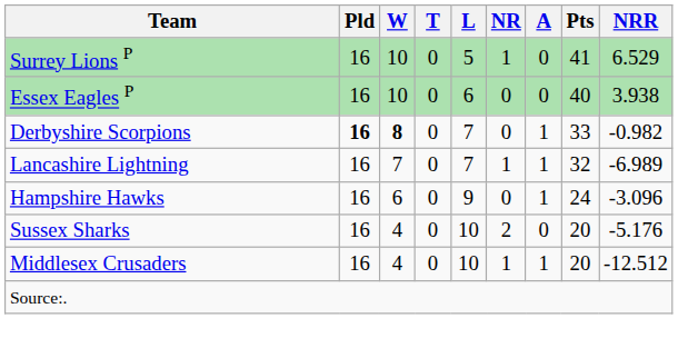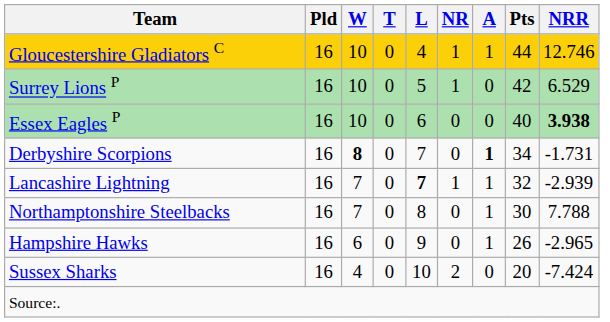+ row: Gloucestershire Gladiators C | 16 | 10 | 0 | 4 | 1 | 1 | 44 | 12.746
Surrey Lions P | Pts: 41 -> 42
Essex Eagles P | NRR: normal -> bold
Derbyshire Scorpions | Pld: bold -> normal
Derbyshire Scorpions | A: normal -> bold
Derbyshire Scorpions | Pts: 33 -> 34
Derbyshire Scorpions | NRR: -0.982 -> -1.731
Lancashire Lightning | L: normal -> bold
Lancashire Lightning | NRR: -6.989 -> -2.939
+ row: Northamptonshire Steelbacks | 16 | 7 | 0 | 8 | 0 | 1 | 30 | 7.788
Hampshire Hawks | Pts: 24 -> 26
Hampshire Hawks | NRR: -3.096 -> -2.965
Sussex Sharks | NRR: -5.176 -> -7.424
- row: Middlesex Crusaders | 16 | 4 | 0 | 10 | 1 | 1 | 20 | -12.512
